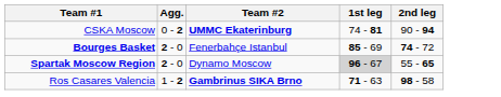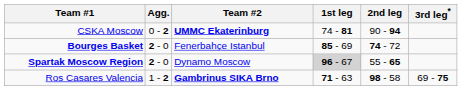+ column: 3rd leg* | 69 - 75
